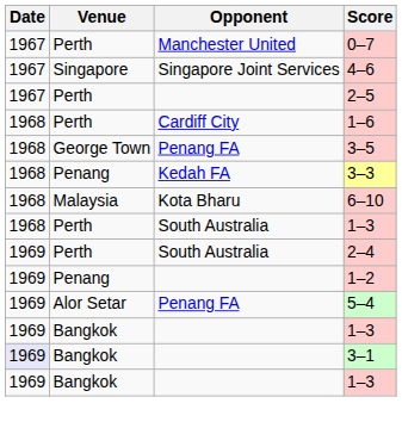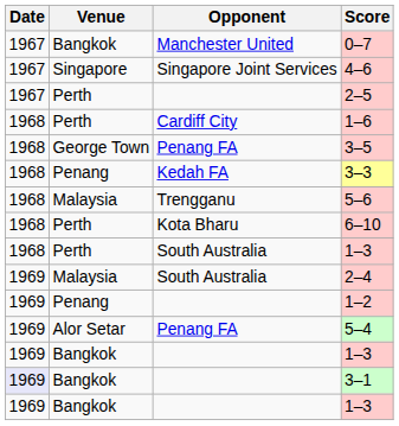0–7 | Venue: Perth -> Bangkok
+ row: 1968 | Malaysia | Trengganu | 5–6
6–10 | Venue: Malaysia -> Perth
2–4 | Venue: Perth -> Malaysia
